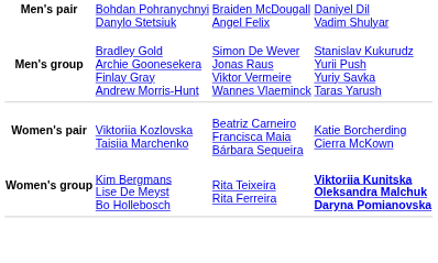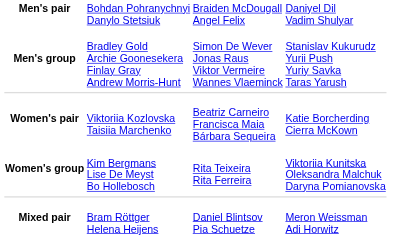Women's group | column 4: bold -> normal
+ row: Mixed pair | Bram Röttger Helena Heijens | Daniel Blintsov Pia Schuetze | Meron Weissman Adi Horwitz
